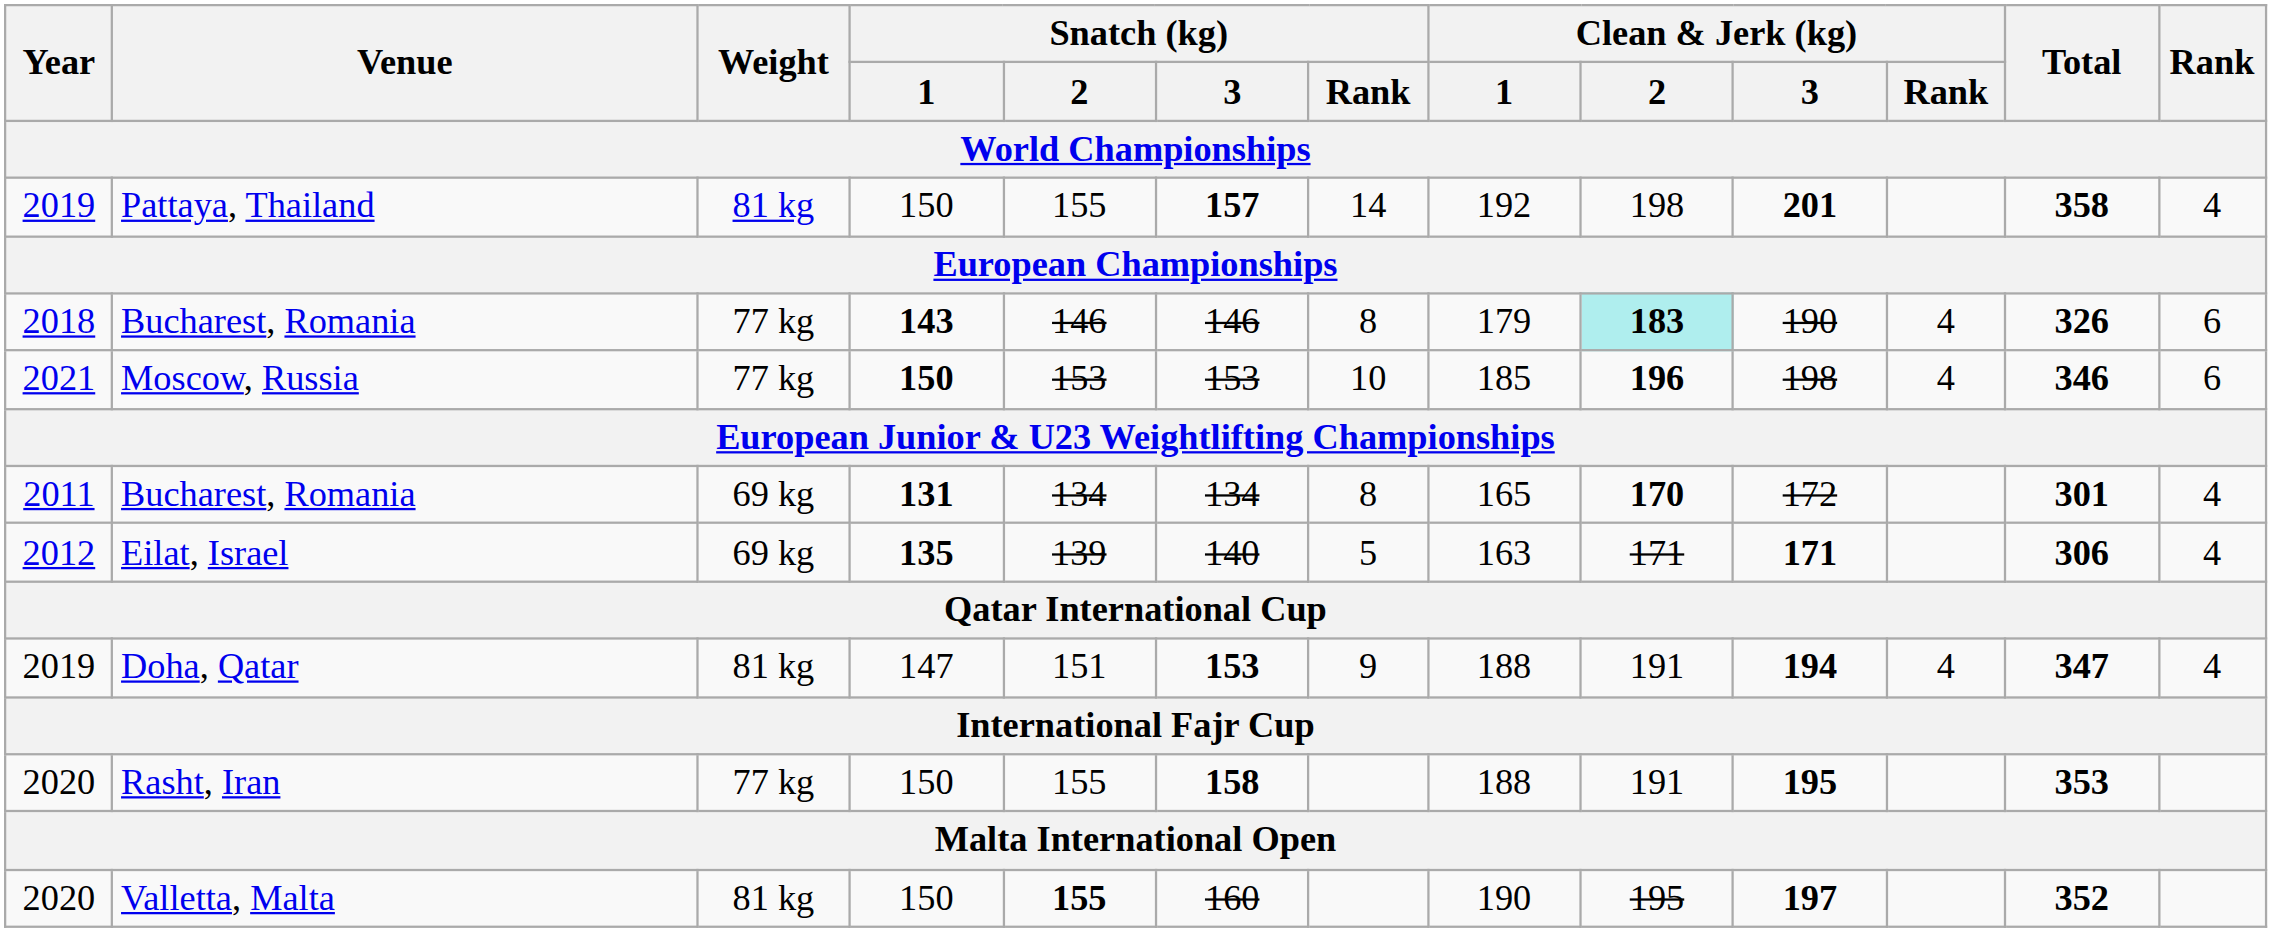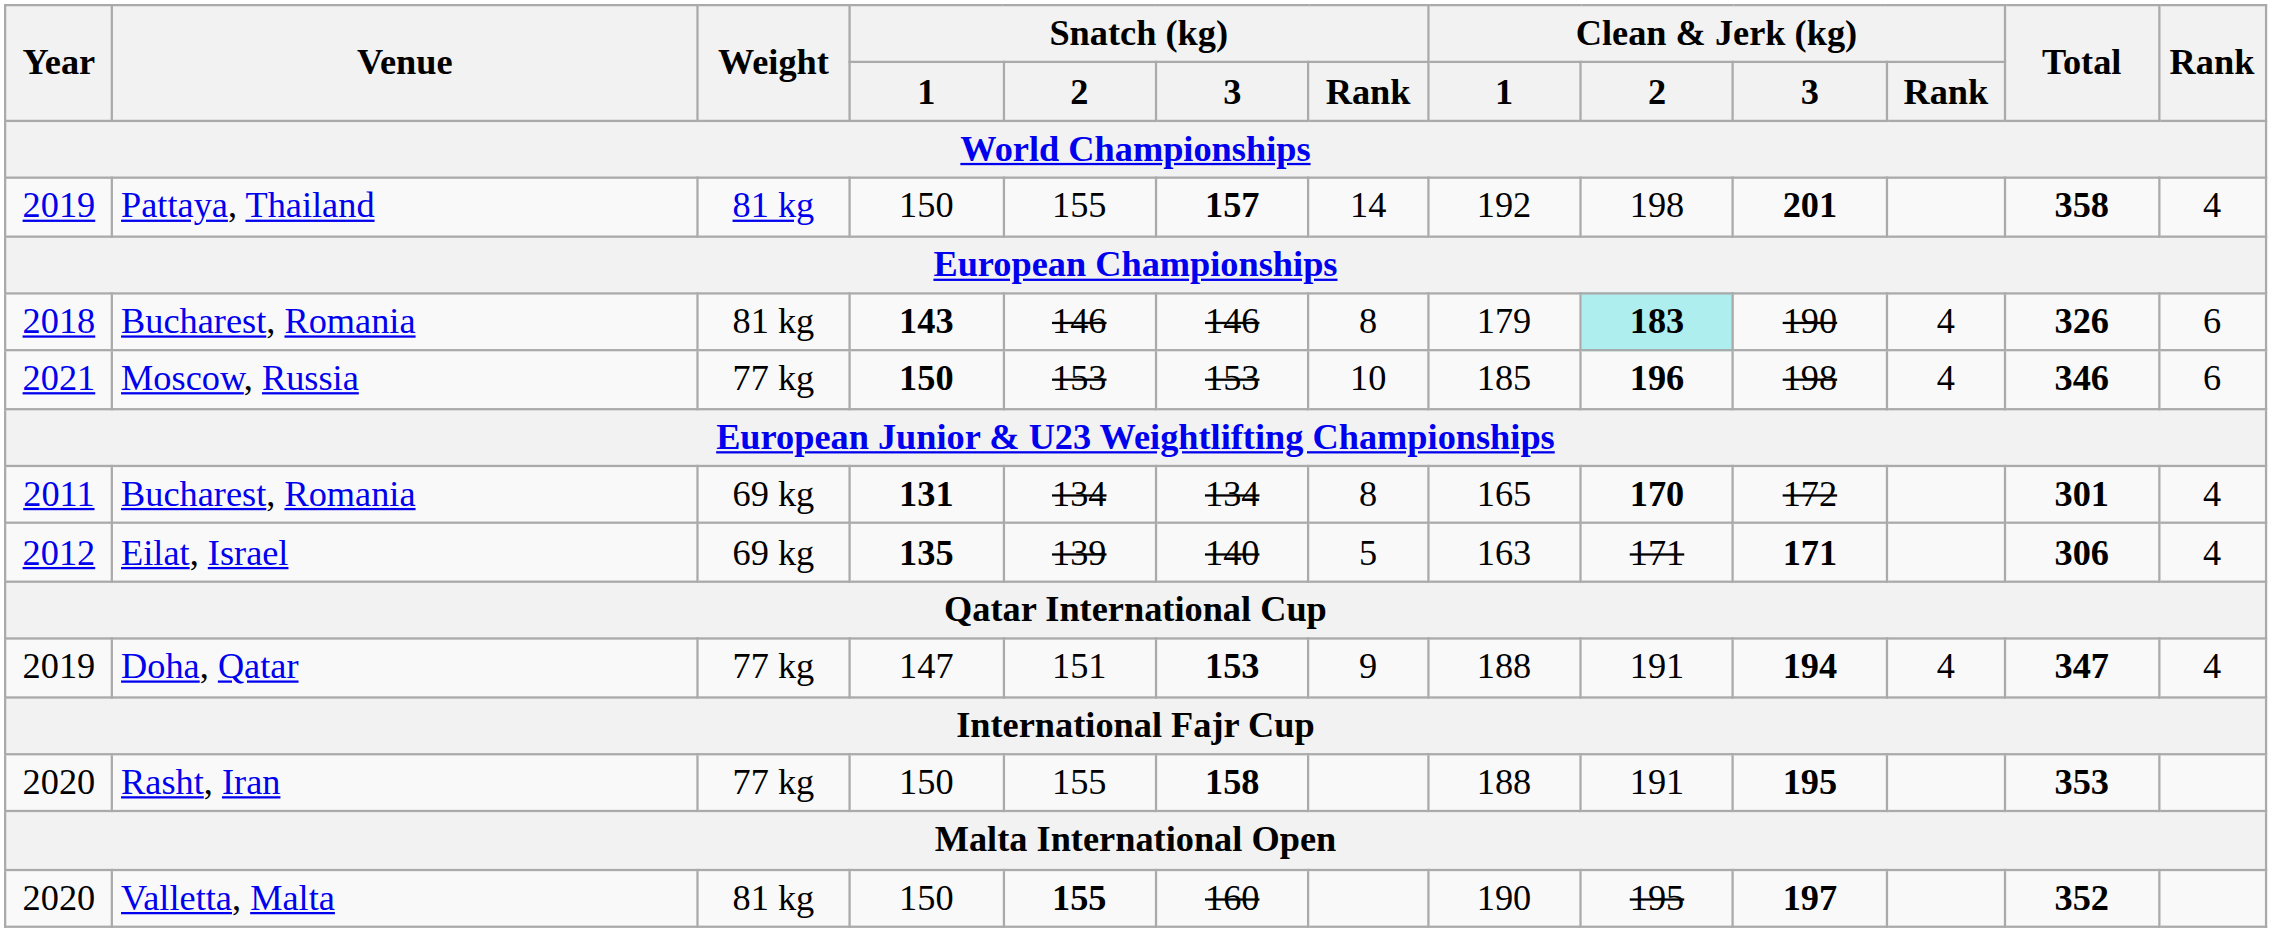2018 / Bucharest, Romania | Weight: 77 kg -> 81 kg
Doha, Qatar | Weight: 81 kg -> 77 kg
